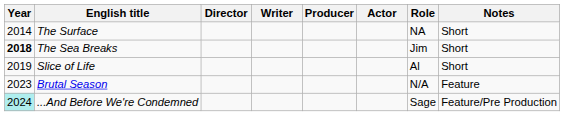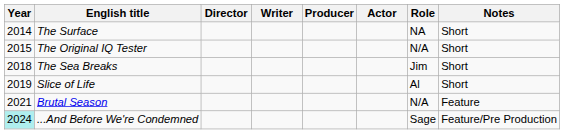+ row: 2015 | The Original IQ Tester | N/A | Short
The Sea Breaks | Year: bold -> normal
Brutal Season | Year: 2023 -> 2021
